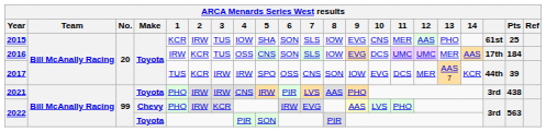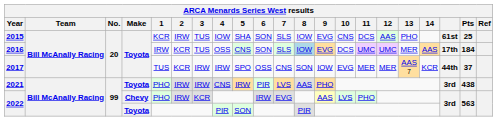2015 | 11: MER -> DCS
2016 | 8: no background -> lightblue background
2017 | 11: DCS -> MER
2017 | Pts: 39 -> 37
